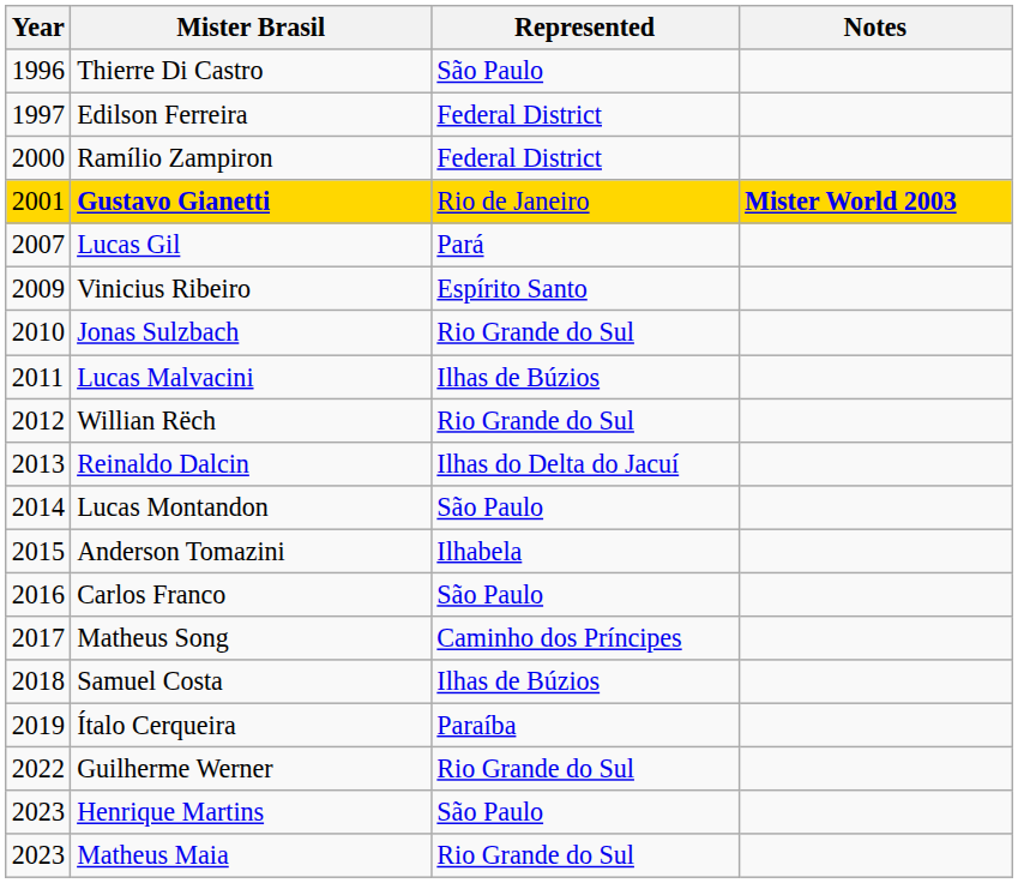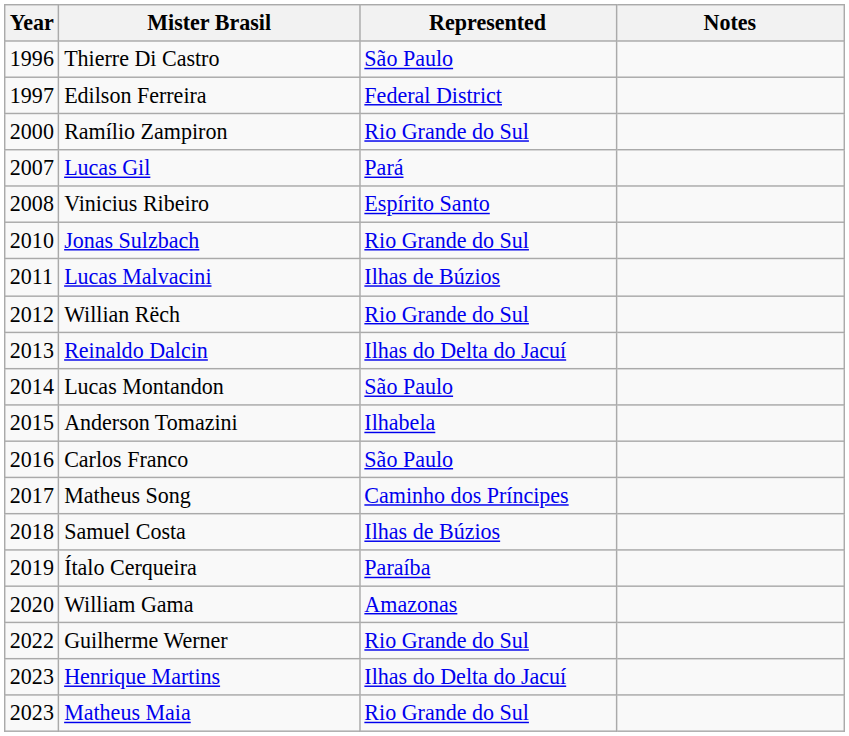Ramílio Zampiron | Represented: Federal District -> Rio Grande do Sul
- row: 2001 | Gustavo Gianetti | Rio de Janeiro | Mister World 2003
Vinicius Ribeiro | Year: 2009 -> 2008
+ row: 2020 | William Gama | Amazonas
Henrique Martins | Represented: São Paulo -> Ilhas do Delta do Jacuí
